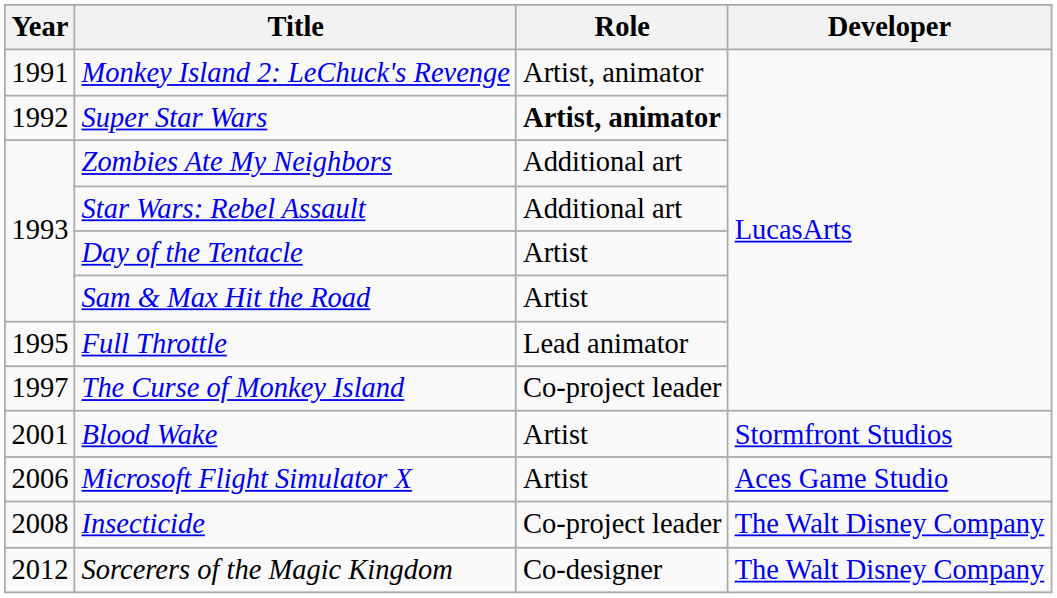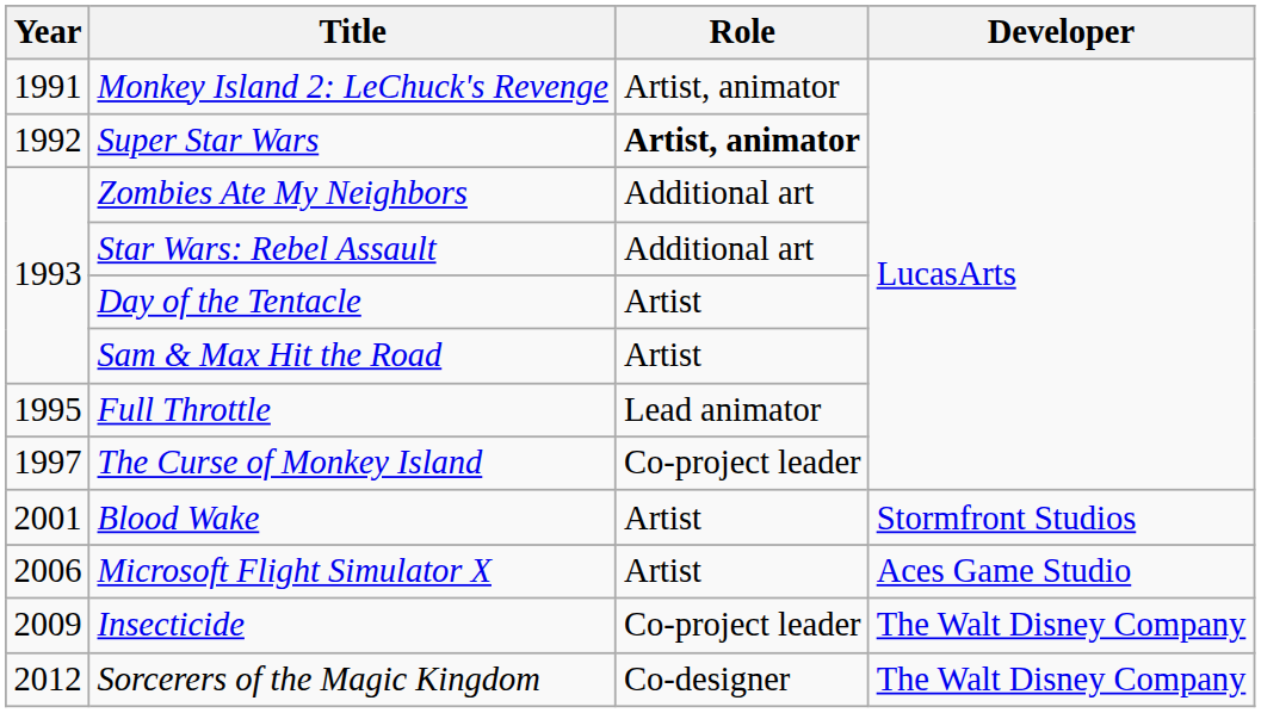Insecticide | Year: 2008 -> 2009
